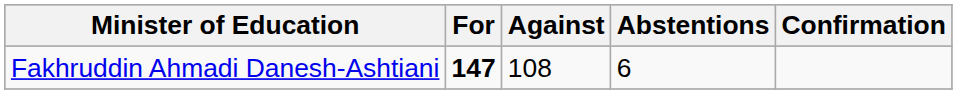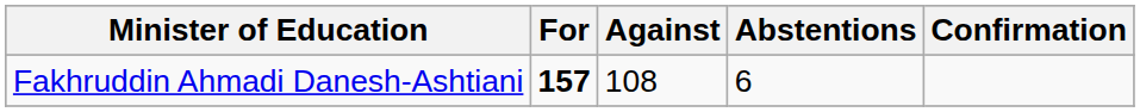Fakhruddin Ahmadi Danesh-Ashtiani | For: 147 -> 157
